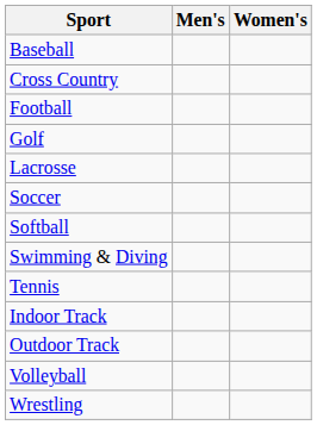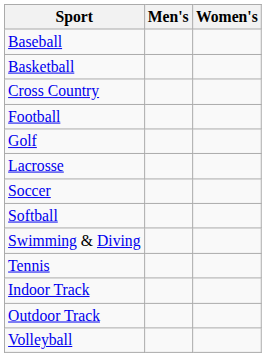+ row: Basketball
- row: Wrestling
